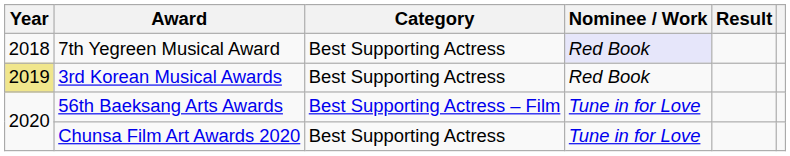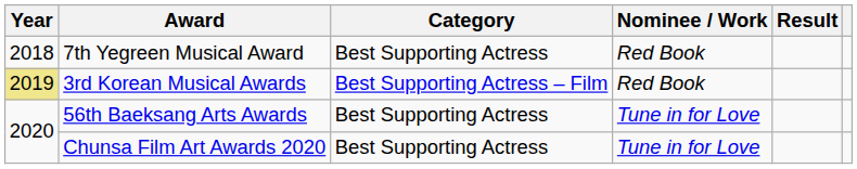7th Yegreen Musical Award | Nominee / Work: lavender background -> no background
3rd Korean Musical Awards | Category: Best Supporting Actress -> Best Supporting Actress – Film
56th Baeksang Arts Awards | Category: Best Supporting Actress – Film -> Best Supporting Actress
